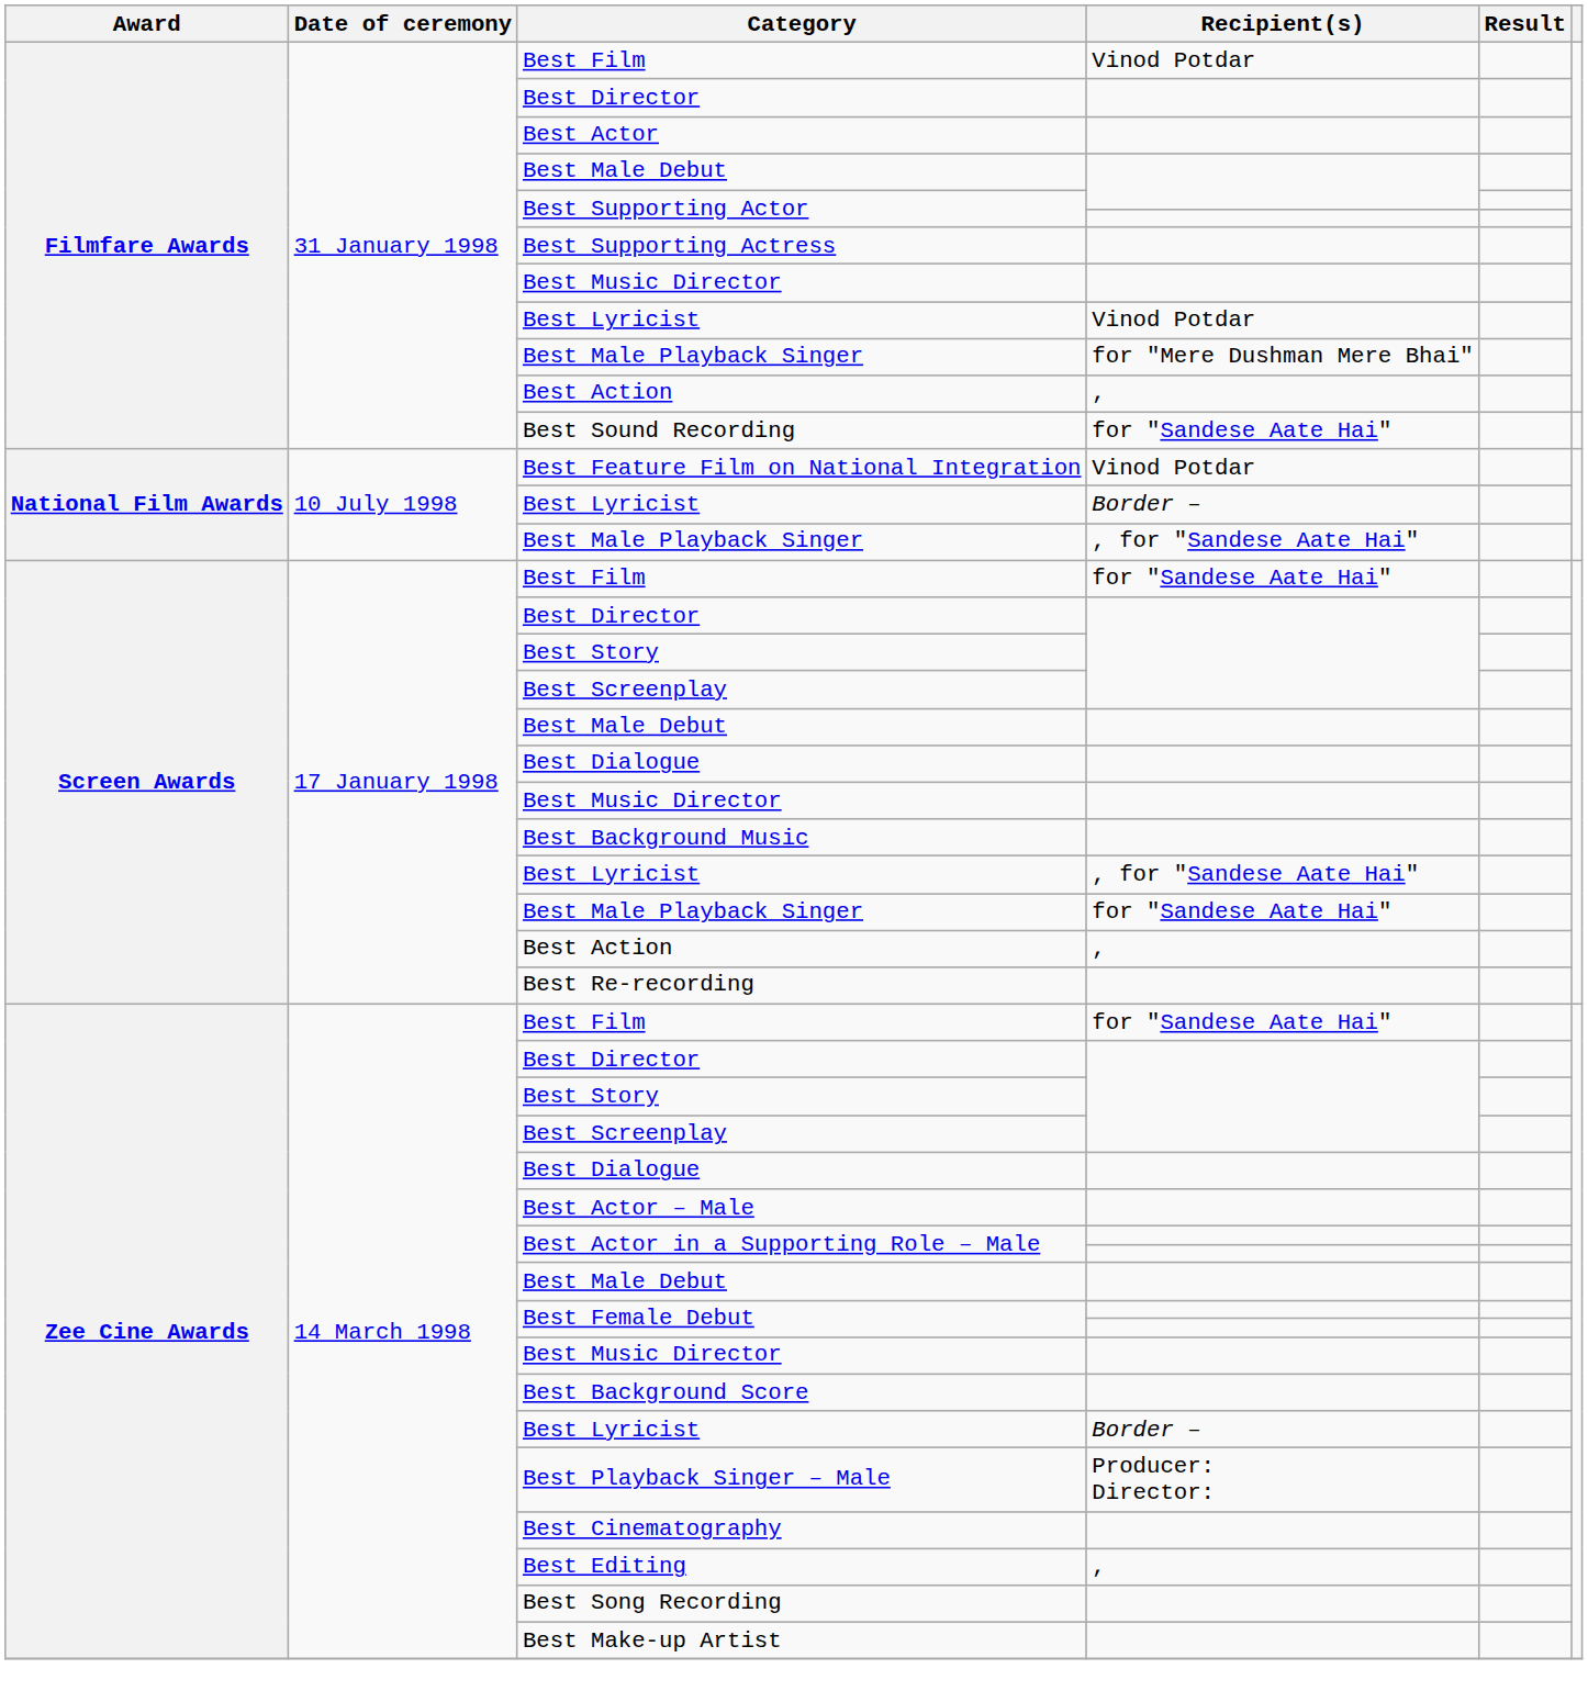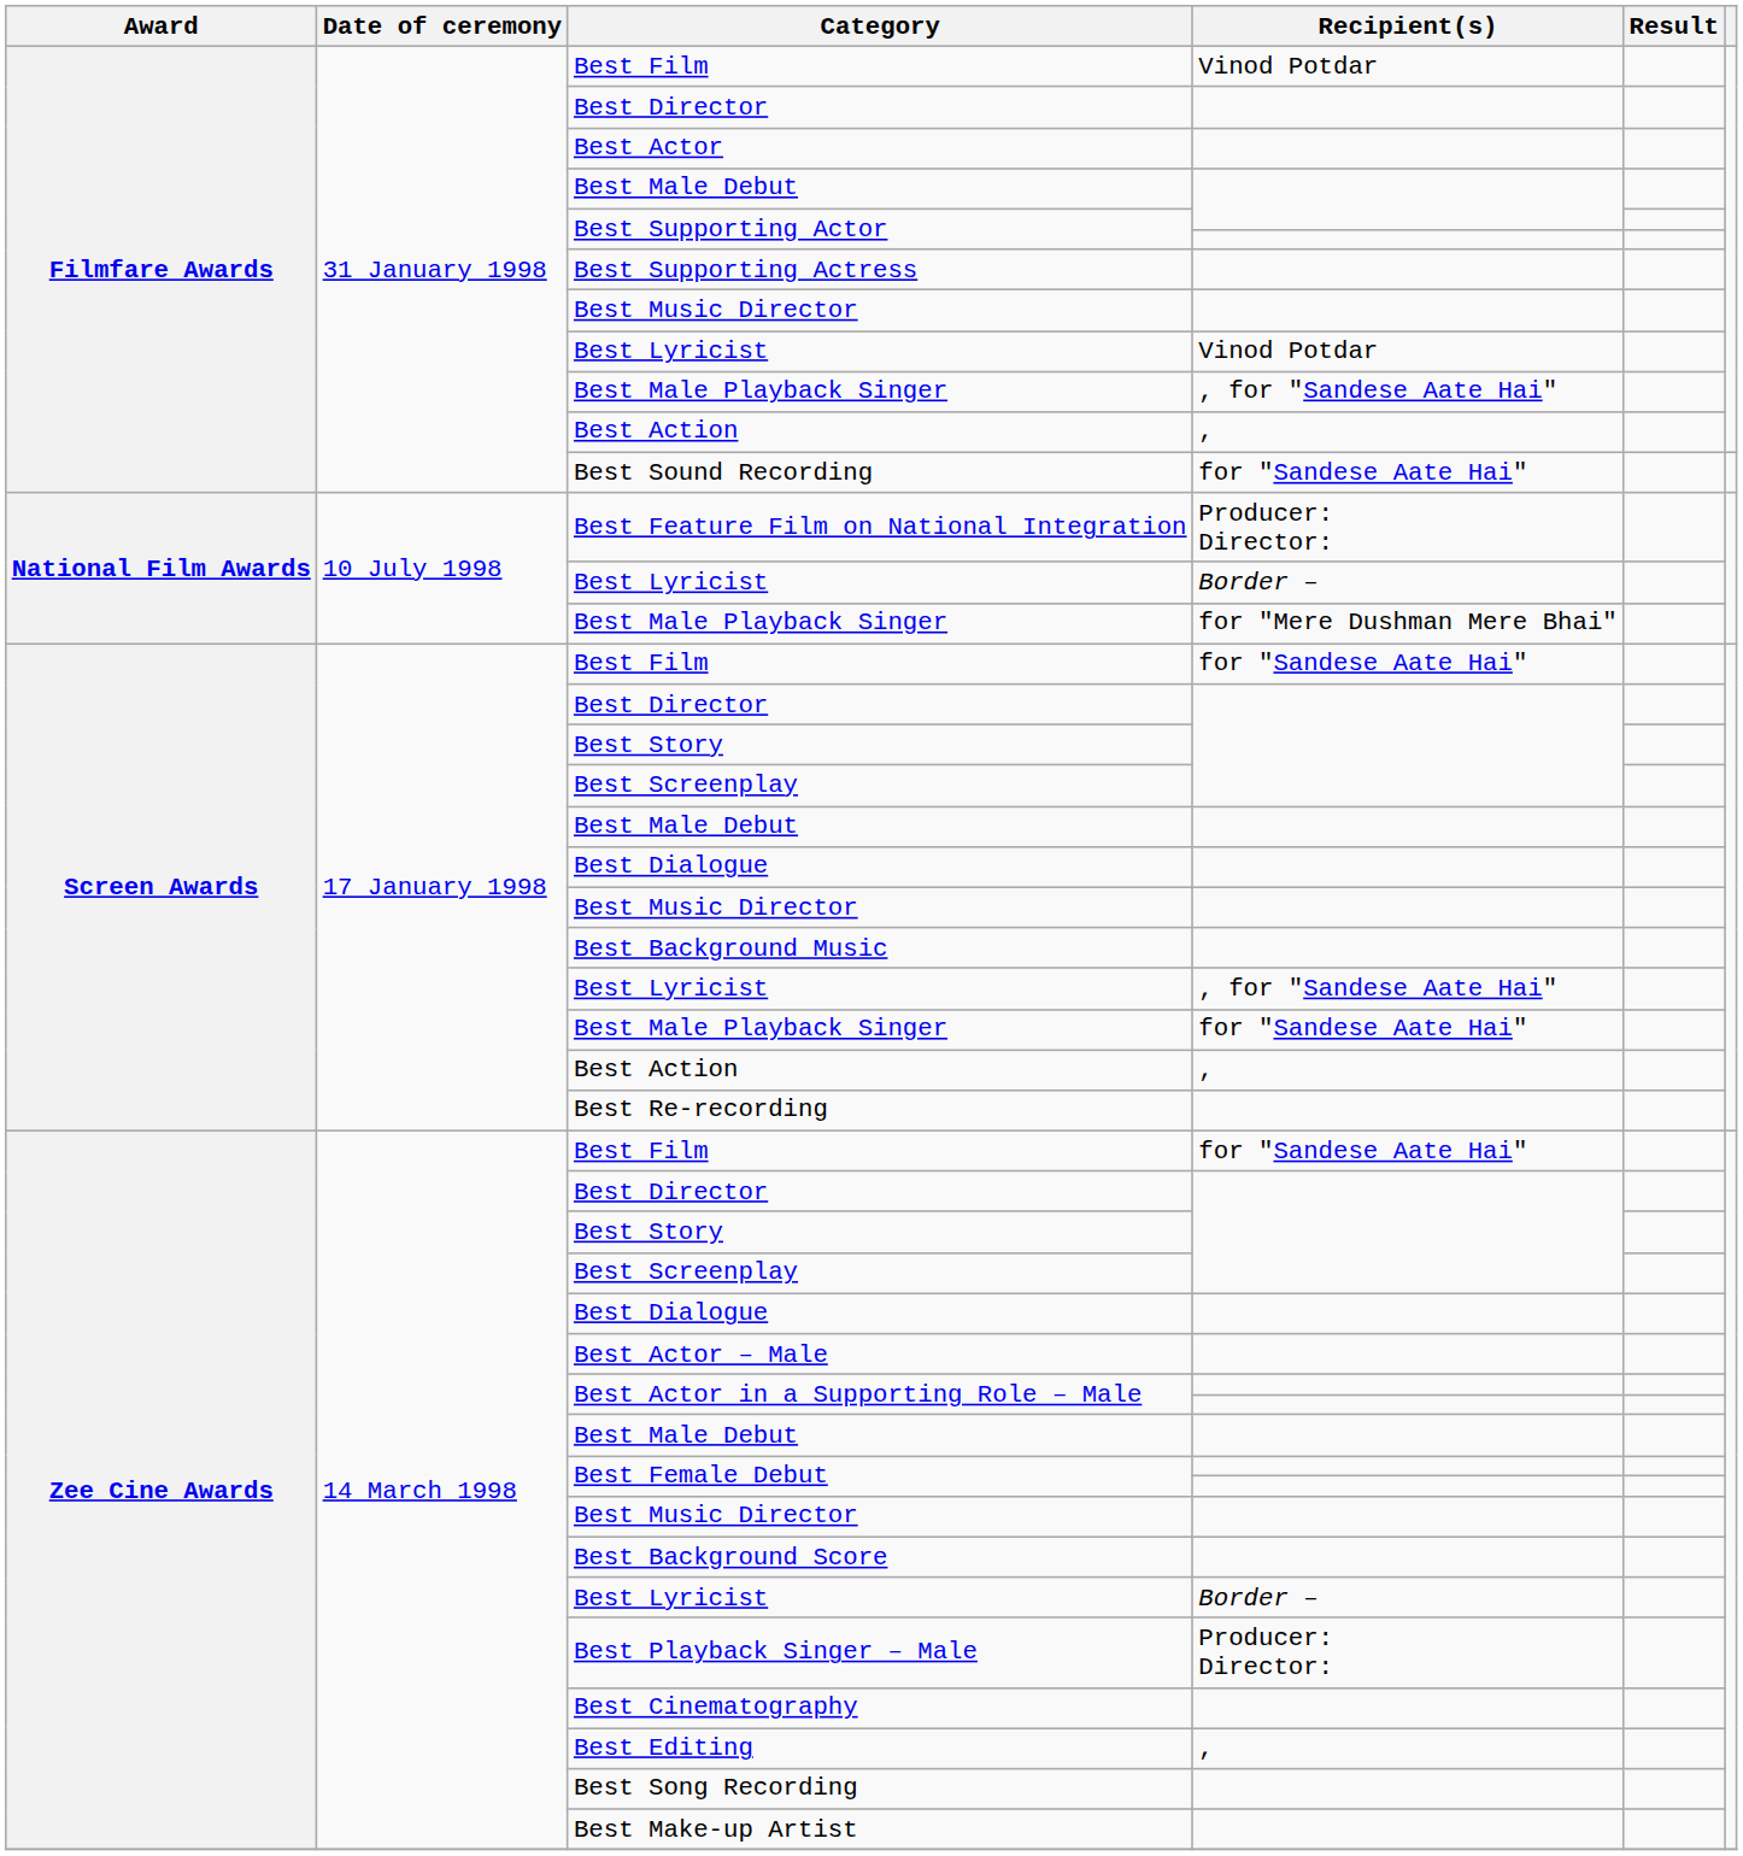Filmfare Awards / Best Male Playback Singer | Recipient(s): for "Mere Dushman Mere Bhai" -> , for "Sandese Aate Hai"
Best Feature Film on National Integration | Recipient(s): Vinod Potdar -> Producer: Director:
National Film Awards / Best Male Playback Singer | Recipient(s): , for "Sandese Aate Hai" -> for "Mere Dushman Mere Bhai"
